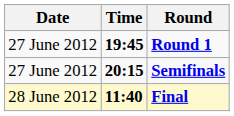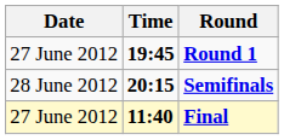Semifinals | Date: 27 June 2012 -> 28 June 2012
Final | Date: 28 June 2012 -> 27 June 2012
